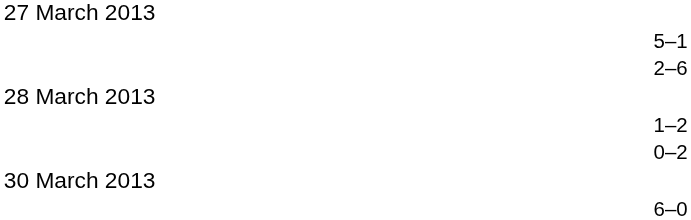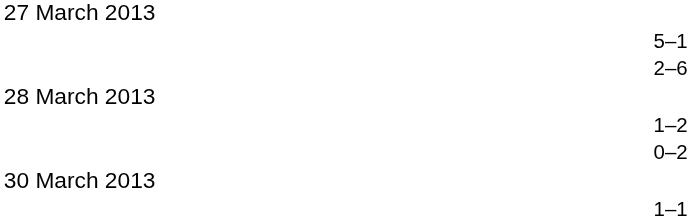+ row: 1–1
- row: 6–0
